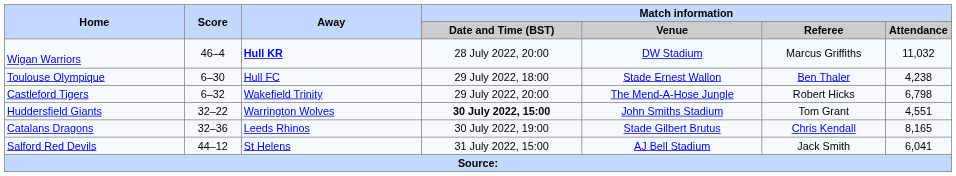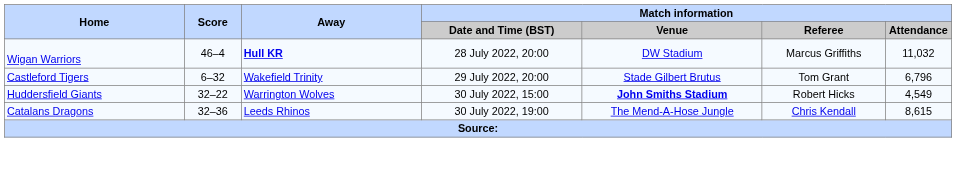- row: Toulouse Olympique | 6–30 | Hull FC | 29 July 2022, 18:00 | Stade Ernest Wallon | Ben Thaler | 4,238
Castleford Tigers | Match information / Venue: The Mend-A-Hose Jungle -> Stade Gilbert Brutus
Castleford Tigers | Match information / Referee: Robert Hicks -> Tom Grant
Castleford Tigers | Match information / Attendance: 6,798 -> 6,796
Huddersfield Giants | Match information / Date and Time (BST): bold -> normal
Huddersfield Giants | Match information / Venue: normal -> bold
Huddersfield Giants | Match information / Referee: Tom Grant -> Robert Hicks
Huddersfield Giants | Match information / Attendance: 4,551 -> 4,549
Catalans Dragons | Match information / Venue: Stade Gilbert Brutus -> The Mend-A-Hose Jungle
Catalans Dragons | Match information / Attendance: 8,165 -> 8,615
- row: Salford Red Devils | 44–12 | St Helens | 31 July 2022, 15:00 | AJ Bell Stadium | Jack Smith | 6,041
